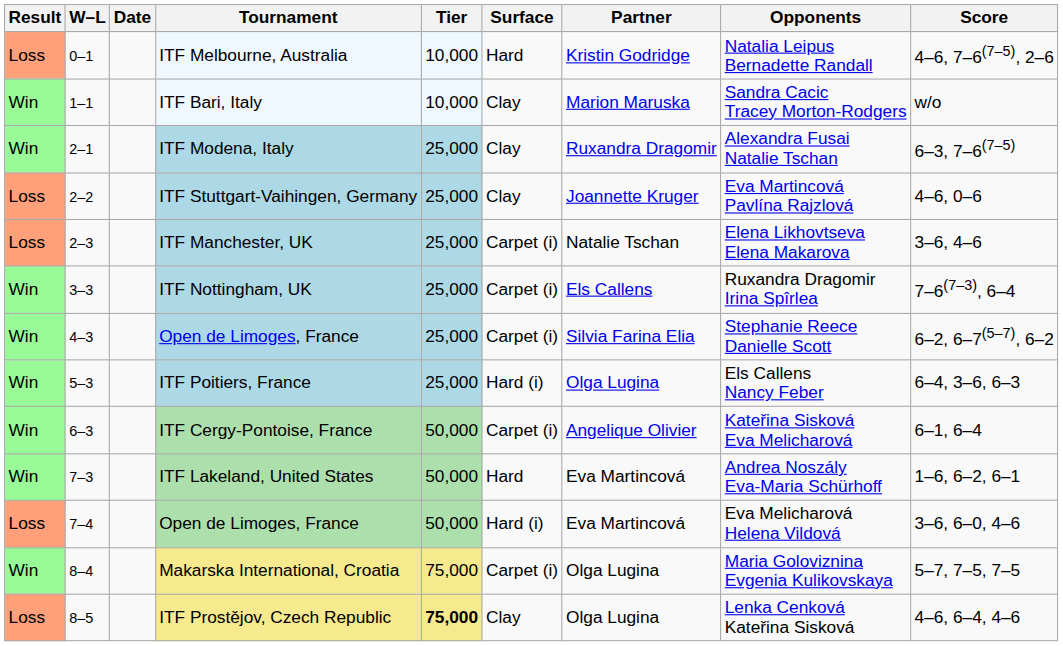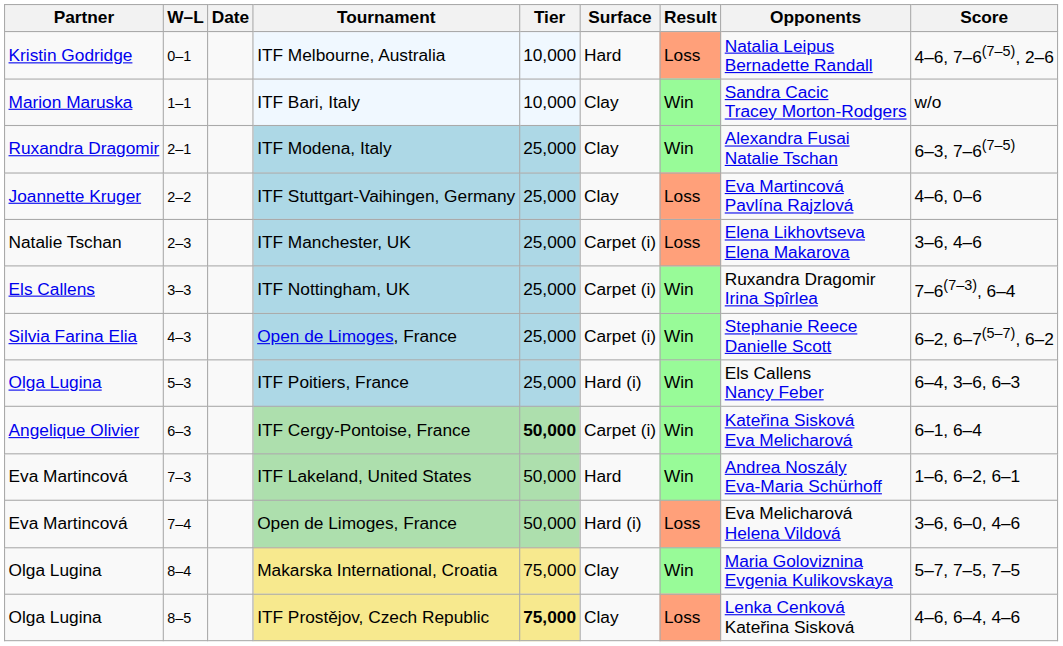columns swapped: Result <-> Partner
ITF Cergy-Pontoise, France | Tier: normal -> bold
Makarska International, Croatia | Surface: Carpet (i) -> Clay
